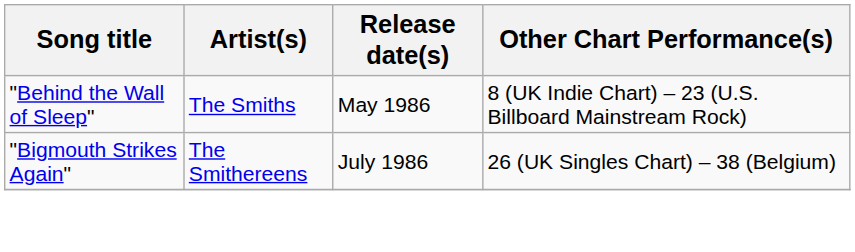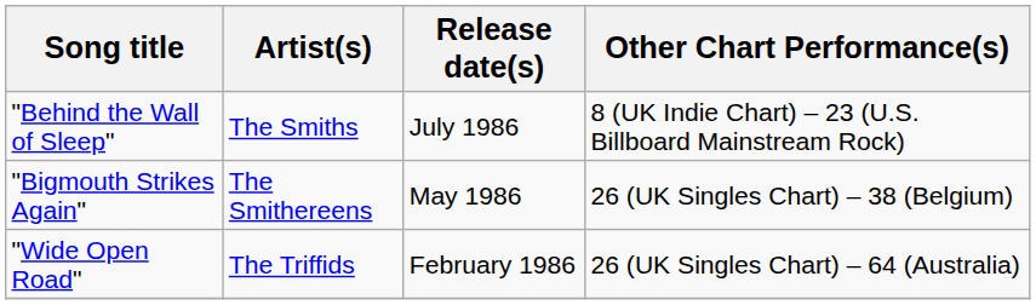"Behind the Wall of Sleep" | Release date(s): May 1986 -> July 1986
"Bigmouth Strikes Again" | Release date(s): July 1986 -> May 1986
+ row: "Wide Open Road" | The Triffids | February 1986 | 26 (UK Singles Chart) – 64 (Australia)
